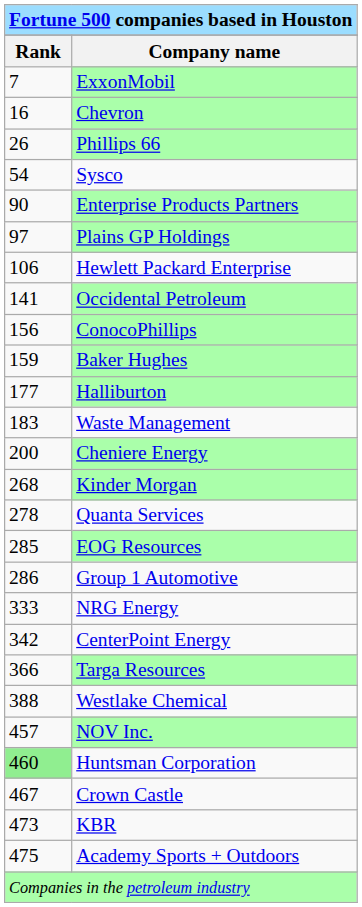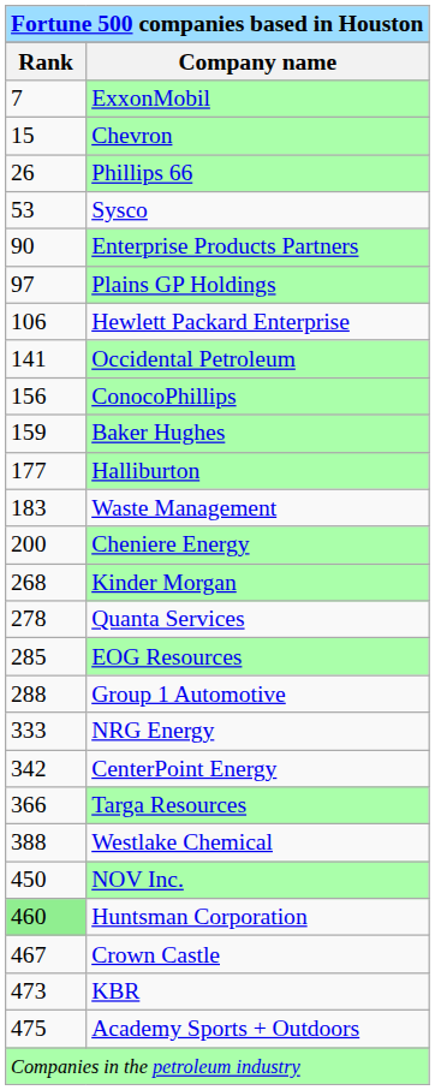Chevron | column 1: 16 -> 15
Sysco | column 1: 54 -> 53
Group 1 Automotive | column 1: 286 -> 288
NOV Inc. | column 1: 457 -> 450
